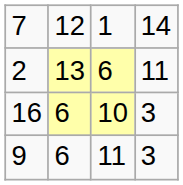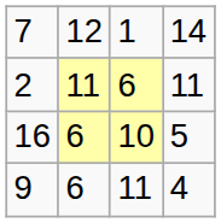2 | column 2: 13 -> 11
16 | column 4: 3 -> 5
9 | column 4: 3 -> 4
